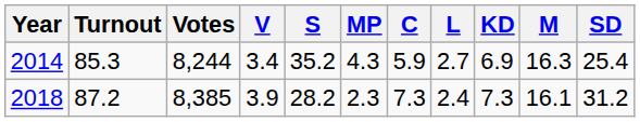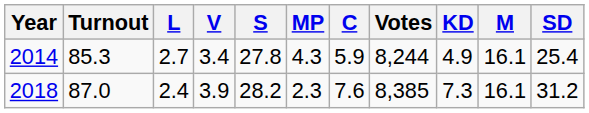columns swapped: Votes <-> L
2014 | S: 35.2 -> 27.8
2014 | KD: 6.9 -> 4.9
2014 | M: 16.3 -> 16.1
2018 | Turnout: 87.2 -> 87.0
2018 | C: 7.3 -> 7.6
